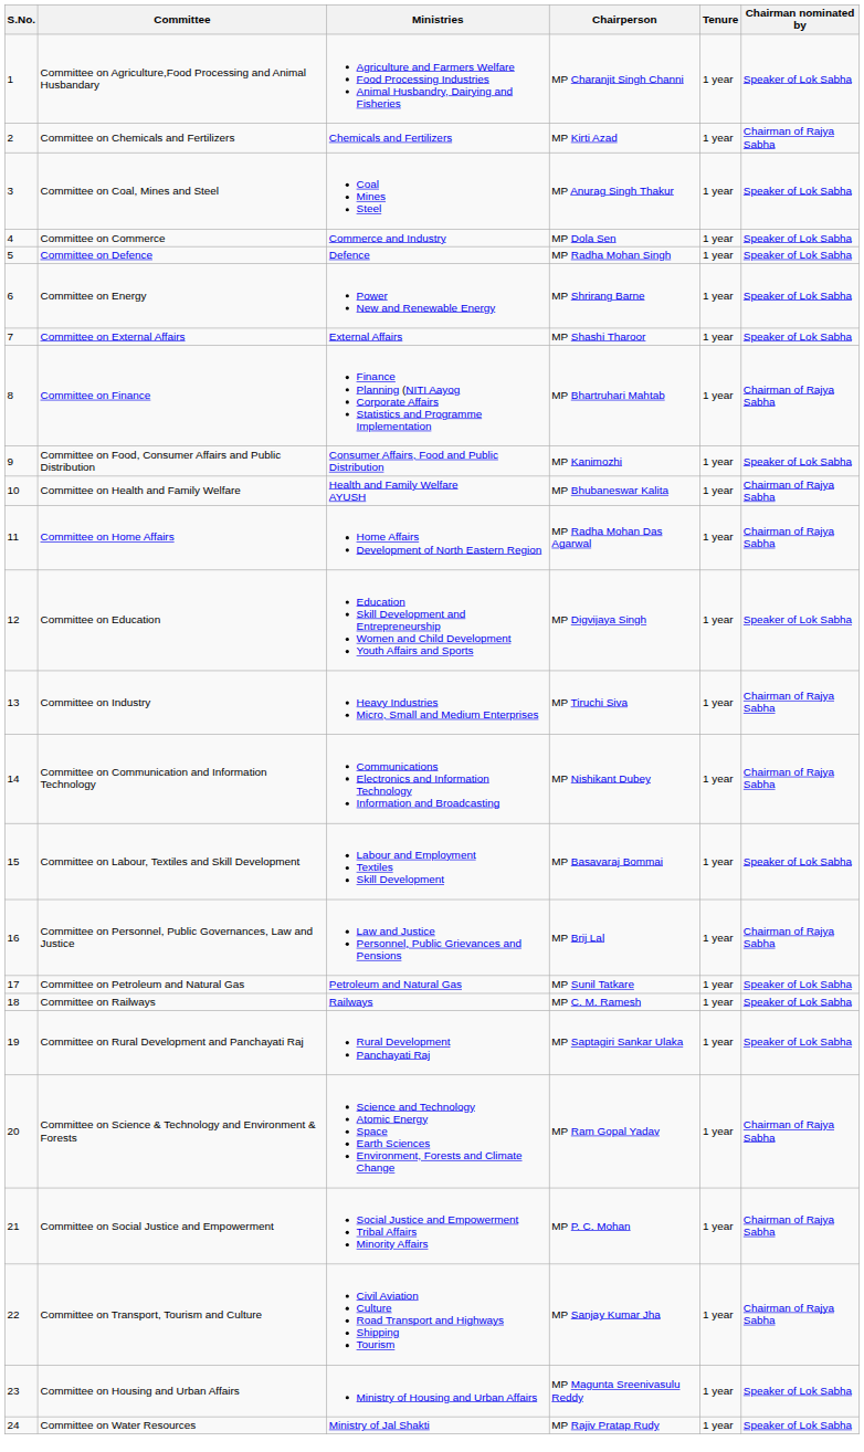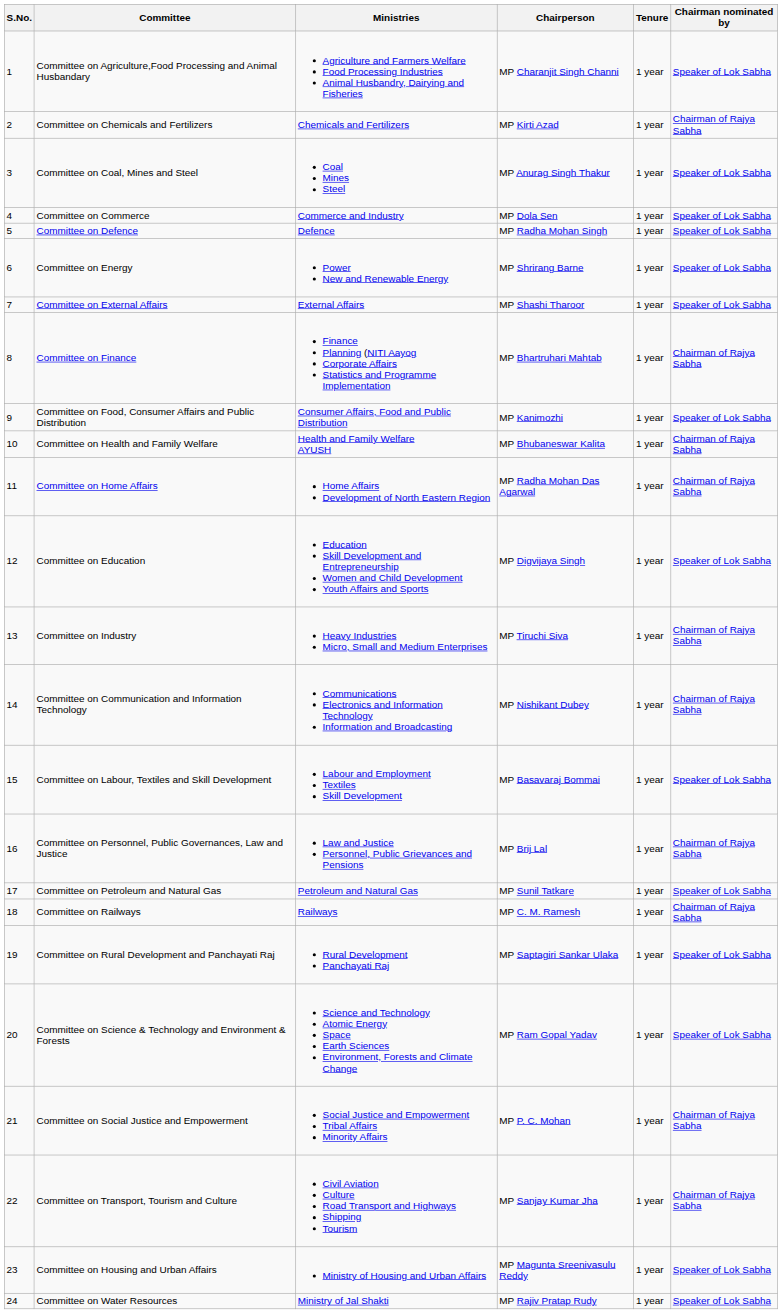Committee on Railways | Chairman nominated by: Speaker of Lok Sabha -> Chairman of Rajya Sabha
Committee on Science & Technology and Environment & Forests | Chairman nominated by: Chairman of Rajya Sabha -> Speaker of Lok Sabha
